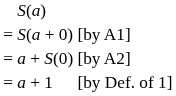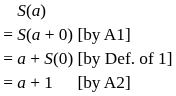a + S(0) | column 3: [by A2] -> [by Def. of 1]
a + 1 | column 3: [by Def. of 1] -> [by A2]
